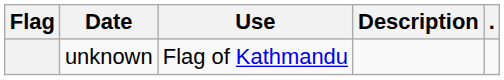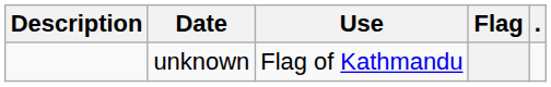columns swapped: Flag <-> Description
